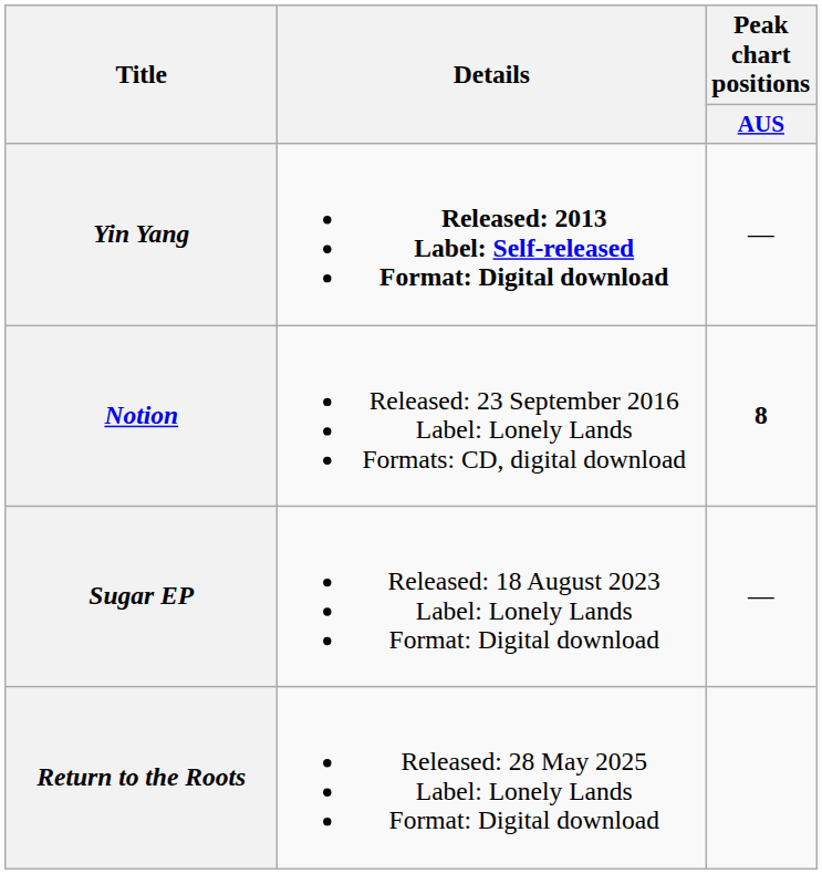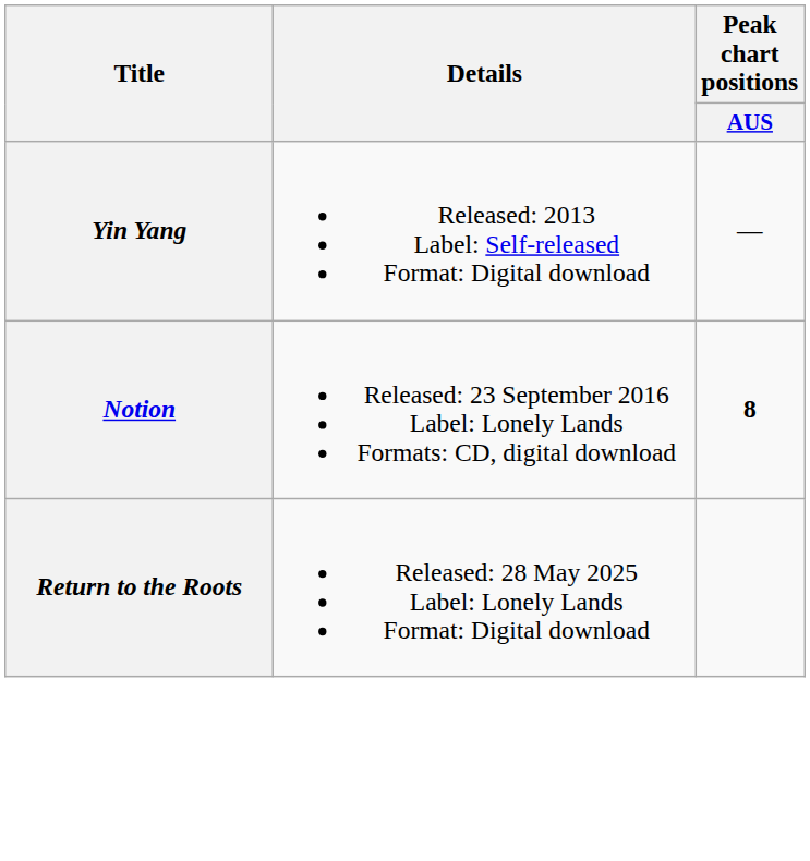Yin Yang | Details: bold -> normal
- row: Sugar EP | Released: 18 August 2023 Label: Lonely Lands Format: Digital download | —
